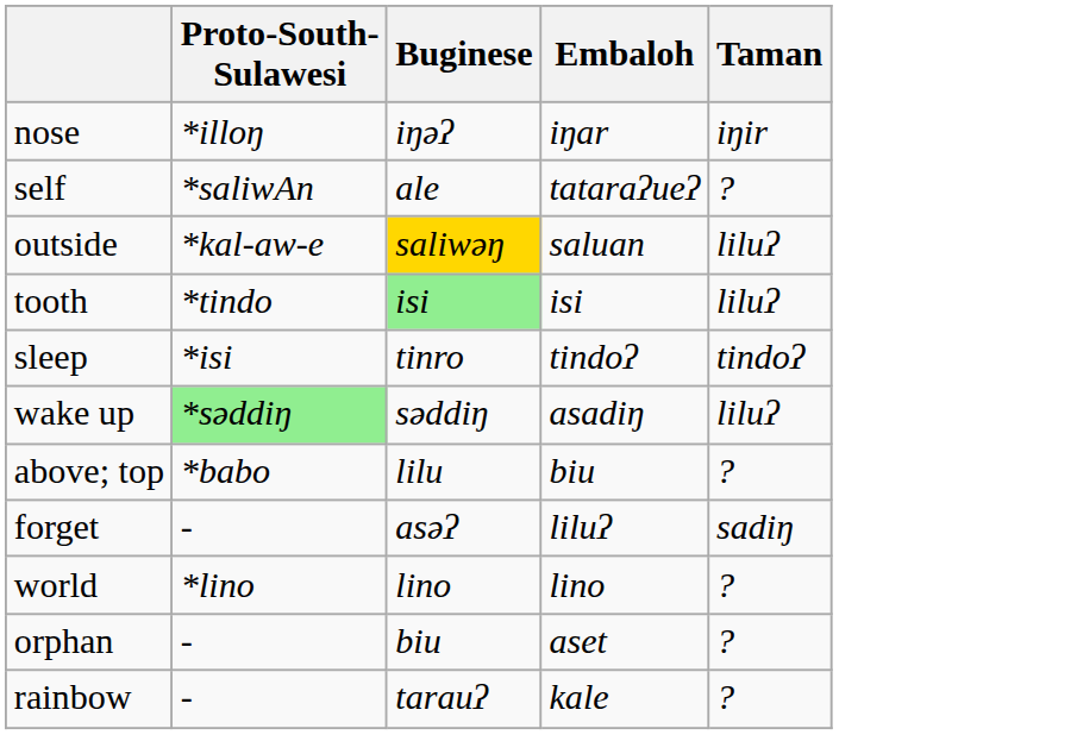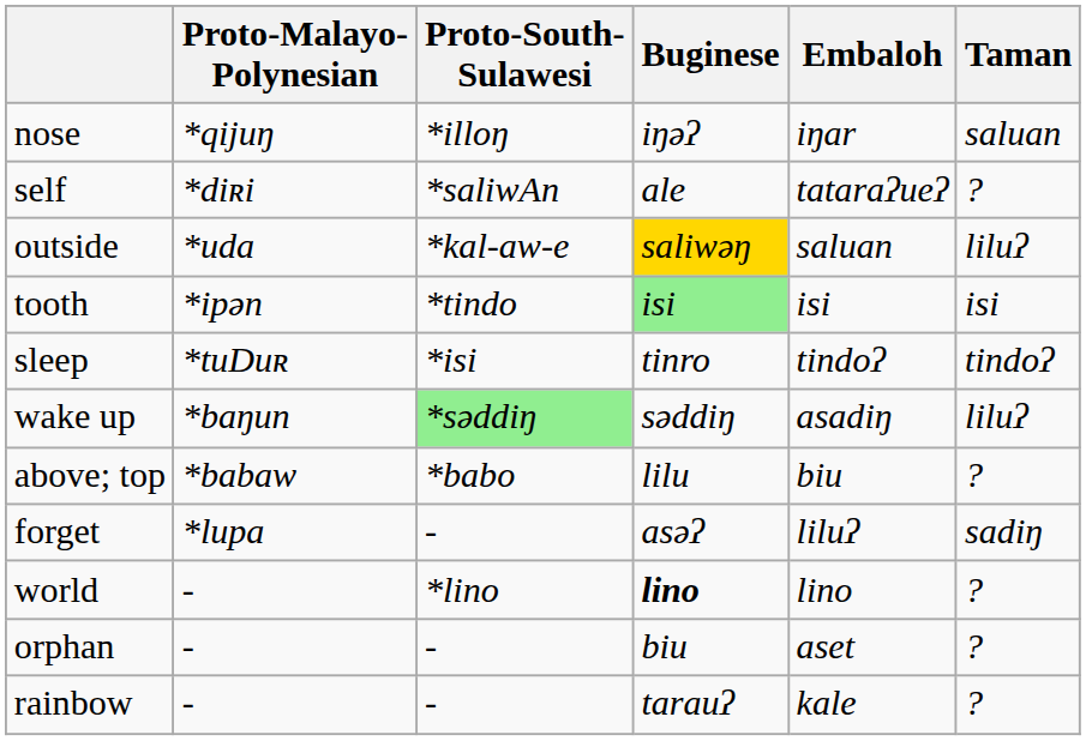+ column: Proto-Malayo- Polynesian | *qijuŋ | *diʀi | *uda | *ipən | *tuDuʀ | *baŋun | *babaw | *lupa | - | - | -
nose | Taman: iŋir -> saluan
tooth | Taman: liluʔ -> isi
world | Buginese: normal -> bold
